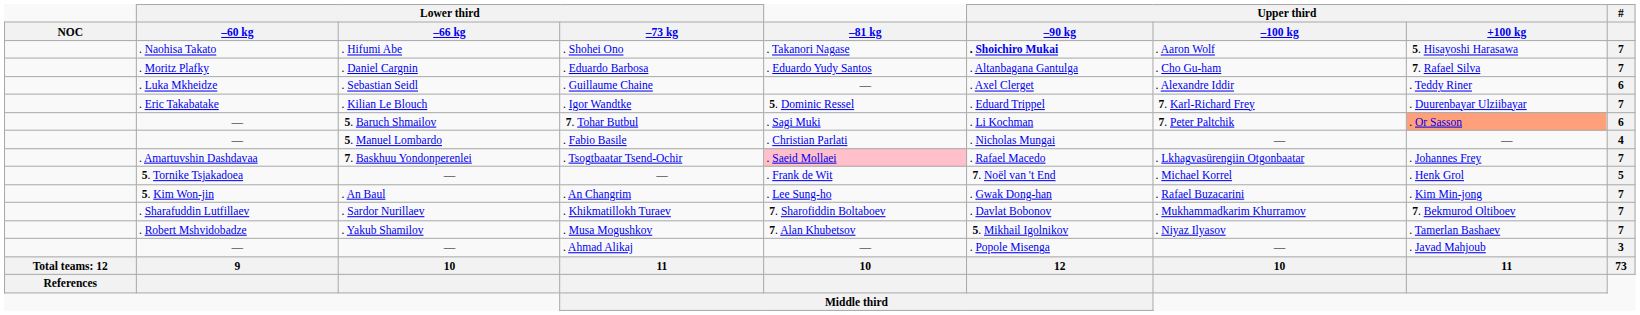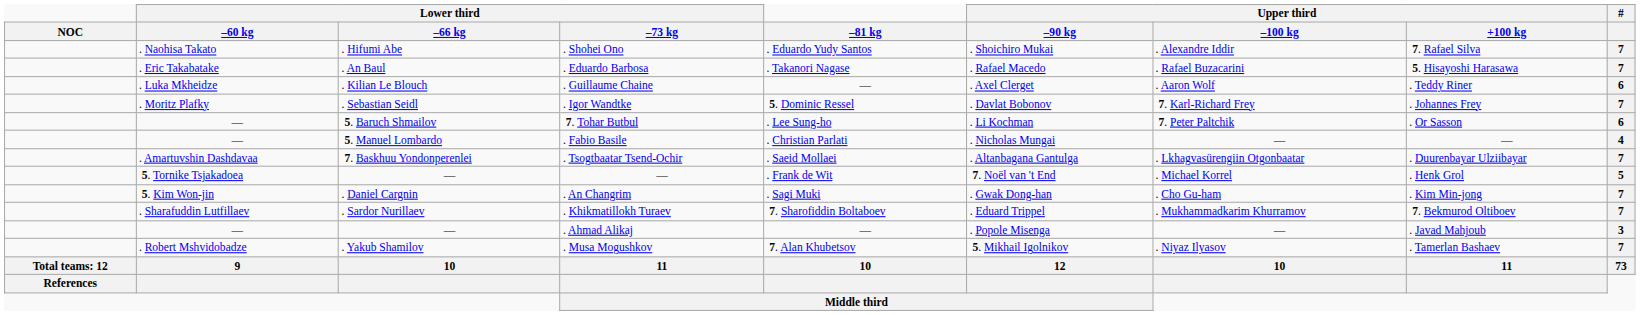. Shohei Ono | –81 kg: . Takanori Nagase -> . Eduardo Yudy Santos
. Shohei Ono | Upper third / –90 kg: bold -> normal
. Shohei Ono | Upper third / –100 kg: . Aaron Wolf -> . Alexandre Iddir
. Shohei Ono | Upper third / +100 kg: 5. Hisayoshi Harasawa -> 7. Rafael Silva
. Eduardo Barbosa | Lower third / –60 kg: . Moritz Plafky -> . Eric Takabatake
. Eduardo Barbosa | Lower third / –66 kg: . Daniel Cargnin -> . An Baul
. Eduardo Barbosa | –81 kg: . Eduardo Yudy Santos -> . Takanori Nagase
. Eduardo Barbosa | Upper third / –90 kg: . Altanbagana Gantulga -> . Rafael Macedo
. Eduardo Barbosa | Upper third / –100 kg: . Cho Gu-ham -> . Rafael Buzacarini
. Eduardo Barbosa | Upper third / +100 kg: 7. Rafael Silva -> 5. Hisayoshi Harasawa
. Guillaume Chaine | Lower third / –66 kg: . Sebastian Seidl -> . Kilian Le Blouch
. Guillaume Chaine | Upper third / –100 kg: . Alexandre Iddir -> . Aaron Wolf
. Igor Wandtke | Lower third / –60 kg: . Eric Takabatake -> . Moritz Plafky
. Igor Wandtke | Lower third / –66 kg: . Kilian Le Blouch -> . Sebastian Seidl
. Igor Wandtke | Upper third / –90 kg: . Eduard Trippel -> . Davlat Bobonov
. Igor Wandtke | Upper third / +100 kg: . Duurenbayar Ulziibayar -> . Johannes Frey
7. Tohar Butbul | –81 kg: . Sagi Muki -> . Lee Sung-ho
7. Tohar Butbul | Upper third / +100 kg: lightsalmon background -> no background
. Tsogtbaatar Tsend-Ochir | –81 kg: pink background -> no background
. Tsogtbaatar Tsend-Ochir | Upper third / –90 kg: . Rafael Macedo -> . Altanbagana Gantulga
. Tsogtbaatar Tsend-Ochir | Upper third / +100 kg: . Johannes Frey -> . Duurenbayar Ulziibayar
. An Changrim | Lower third / –66 kg: . An Baul -> . Daniel Cargnin
. An Changrim | –81 kg: . Lee Sung-ho -> . Sagi Muki
. An Changrim | Upper third / –100 kg: . Rafael Buzacarini -> . Cho Gu-ham
. Khikmatillokh Turaev | Upper third / –90 kg: . Davlat Bobonov -> . Eduard Trippel
rows swapped: . Ahmad Alikaj <-> . Musa Mogushkov
